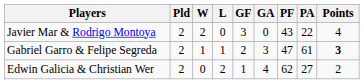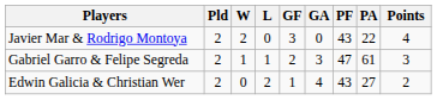Gabriel Garro & Felipe Segreda | Points: bold -> normal
Edwin Galicia & Christian Wer | PF: 62 -> 43
